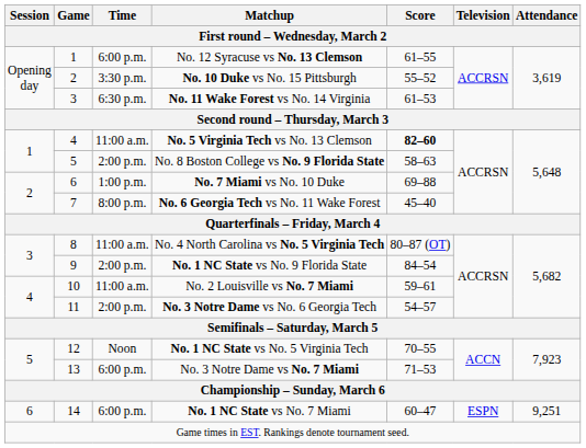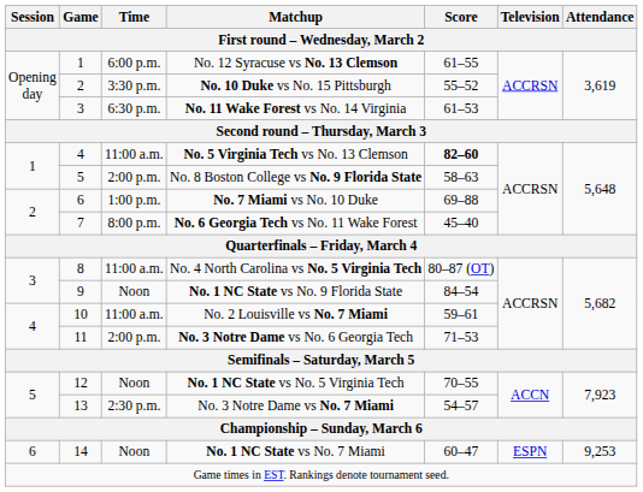No. 1 NC State vs No. 9 Florida State | Time: 2:00 p.m. -> Noon
No. 3 Notre Dame vs No. 6 Georgia Tech | Score: 54–57 -> 71–53
No. 3 Notre Dame vs No. 7 Miami | Time: 6:00 p.m. -> 2:30 p.m.
No. 3 Notre Dame vs No. 7 Miami | Score: 71–53 -> 54–57
No. 1 NC State vs No. 7 Miami | Time: 6:00 p.m. -> Noon
No. 1 NC State vs No. 7 Miami | Attendance: 9,251 -> 9,253
